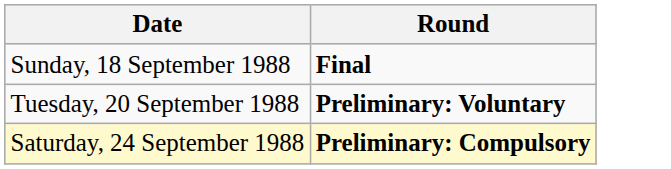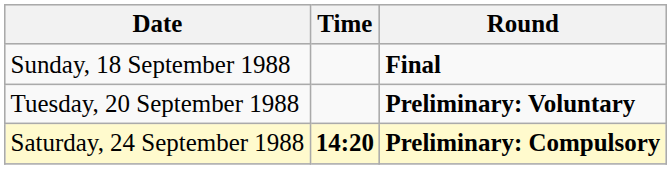+ column: Time | 14:20
